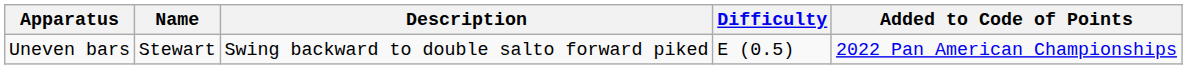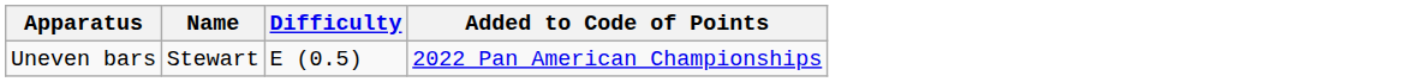- column: Description | Swing backward to double salto forward piked
